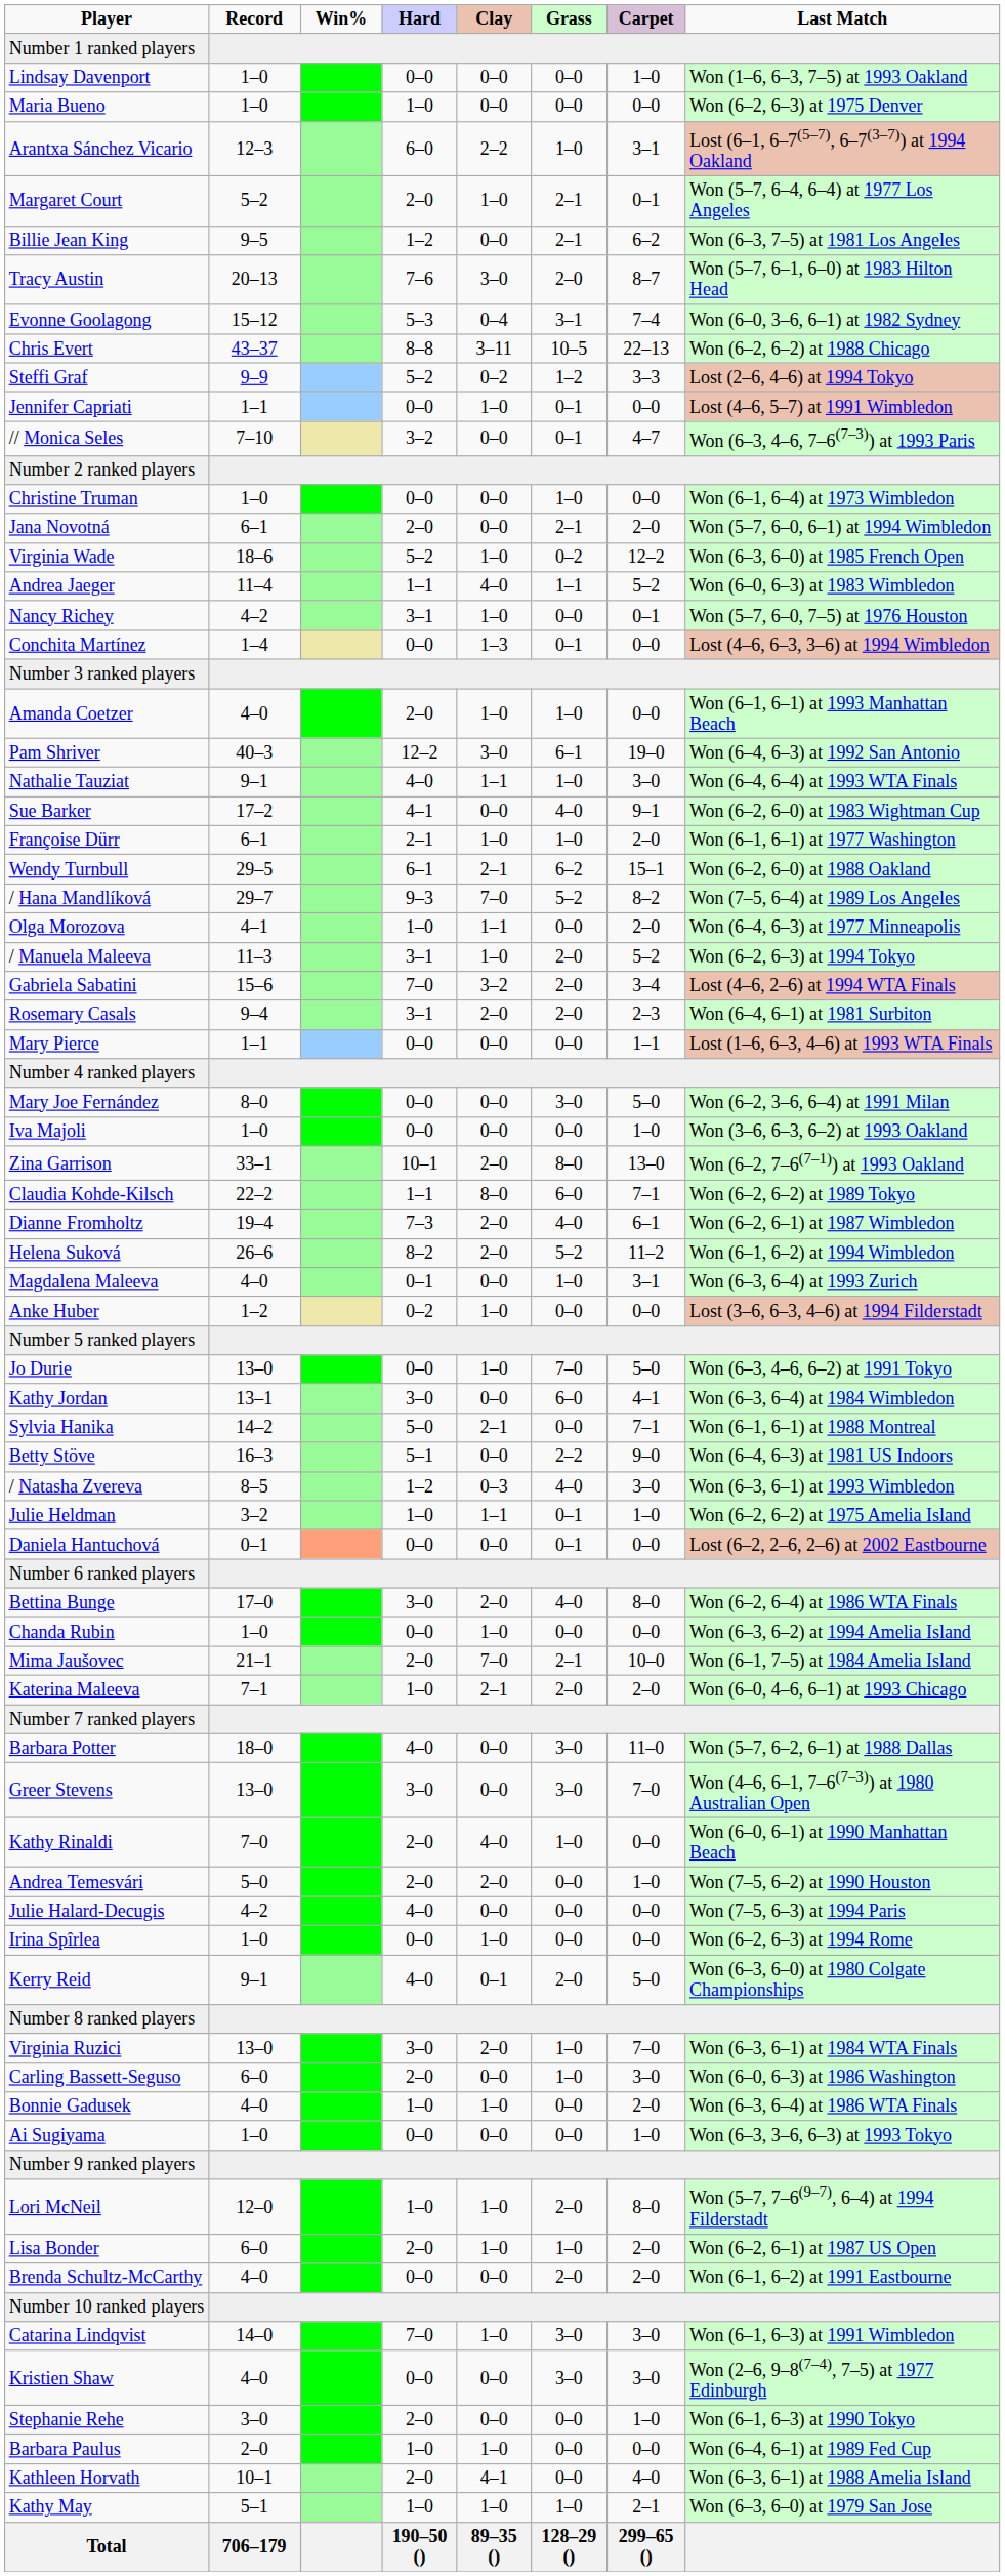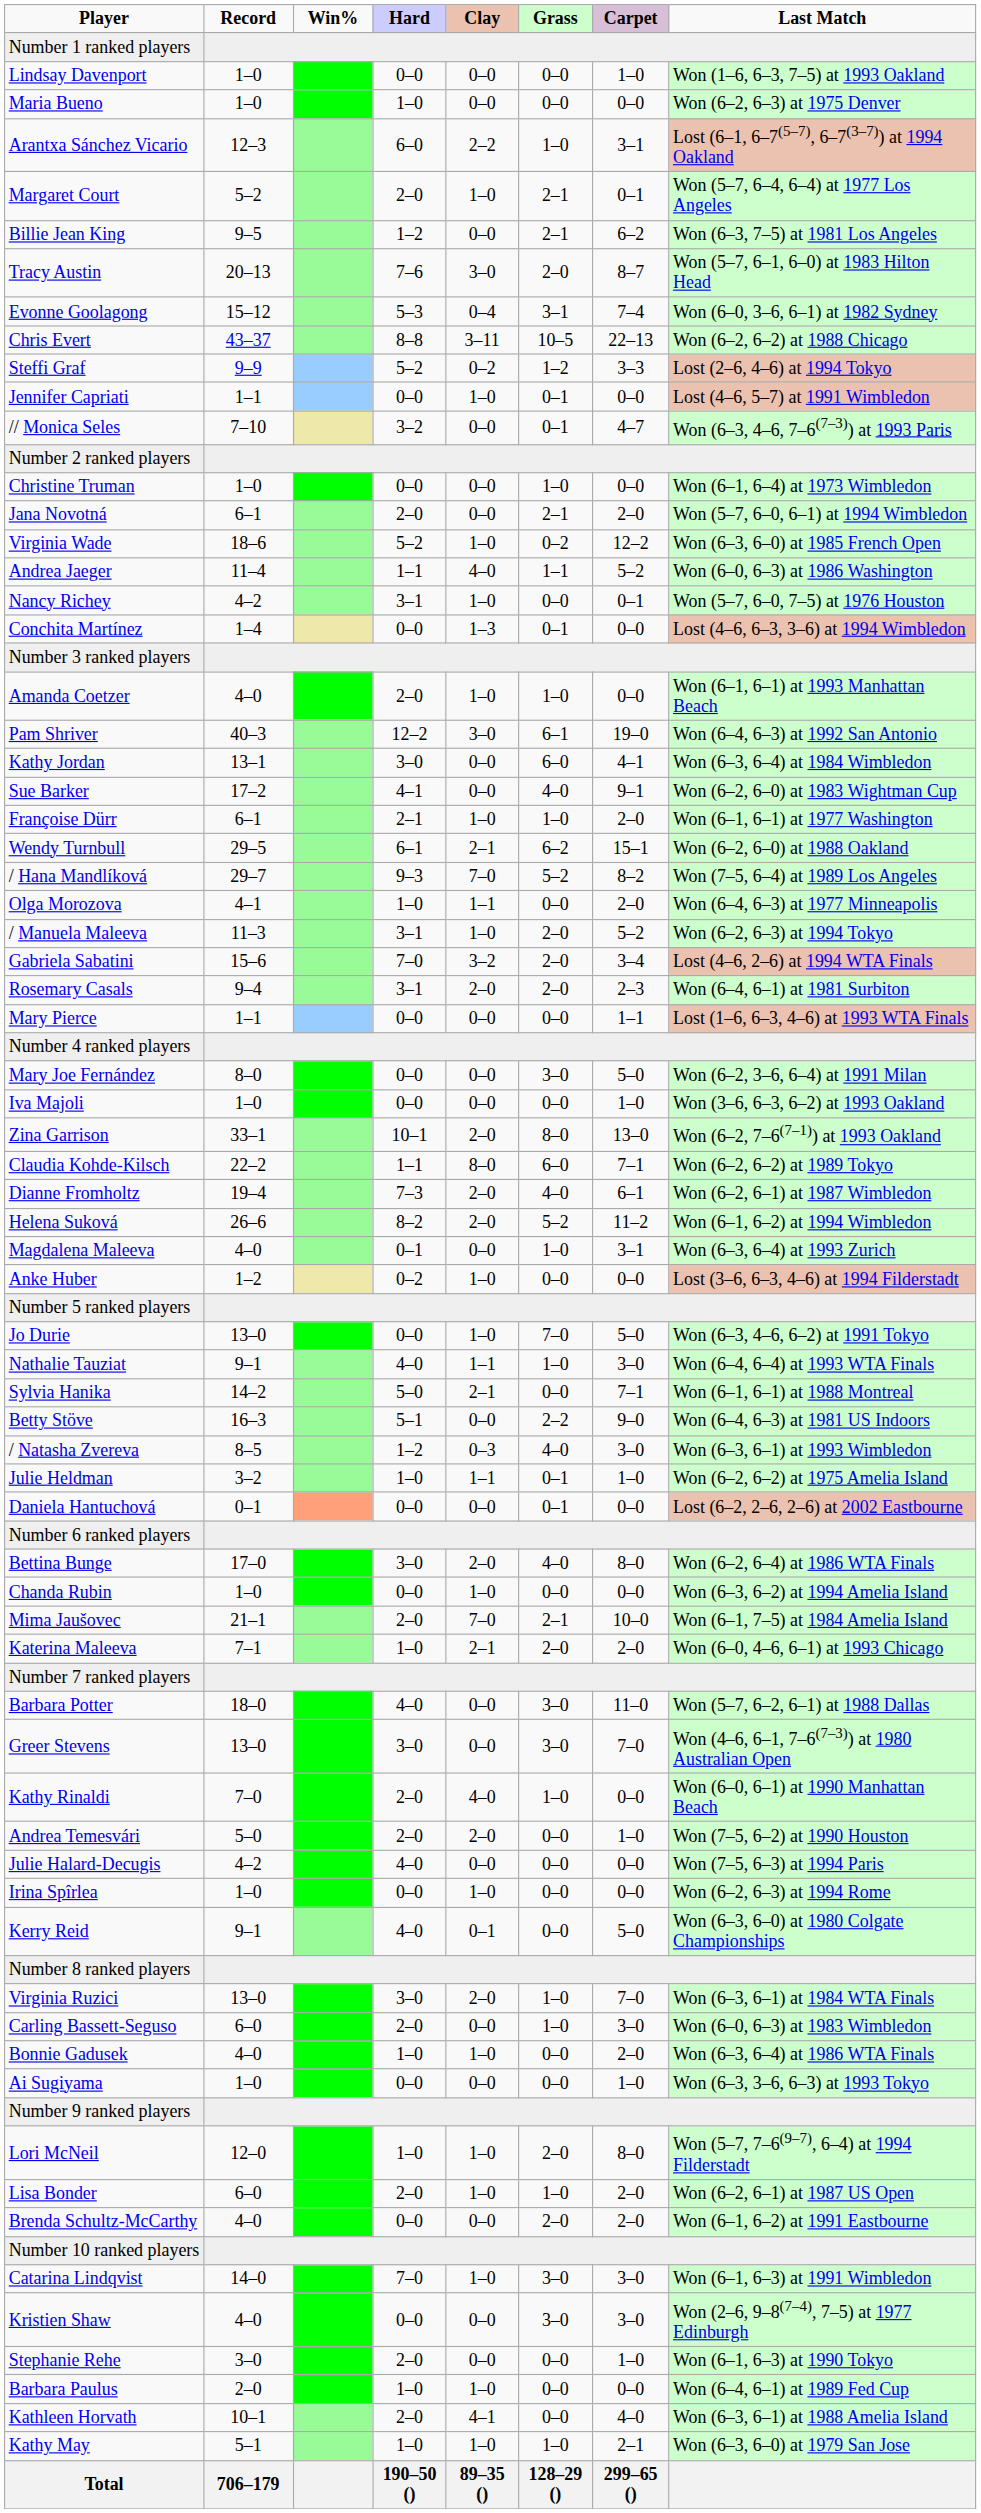Andrea Jaeger | Last Match: Won (6–0, 6–3) at 1983 Wimbledon -> Won (6–0, 6–3) at 1986 Washington
rows swapped: Nathalie Tauziat <-> Kathy Jordan
Kerry Reid | Grass: 2–0 -> 0–0
Carling Bassett-Seguso | Last Match: Won (6–0, 6–3) at 1986 Washington -> Won (6–0, 6–3) at 1983 Wimbledon
